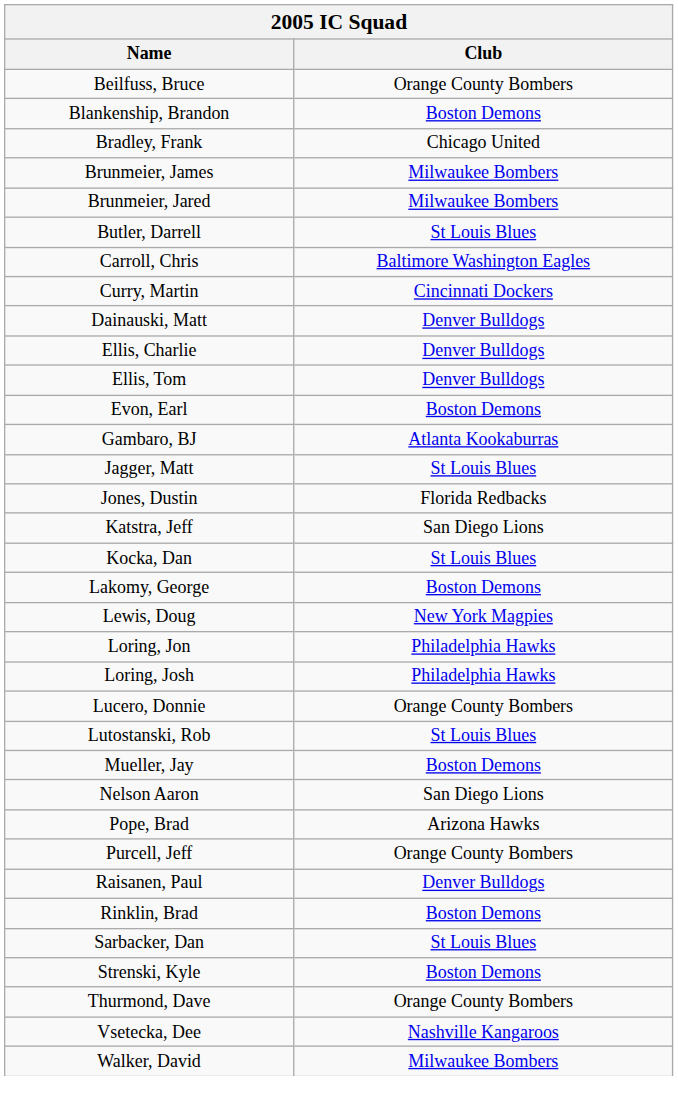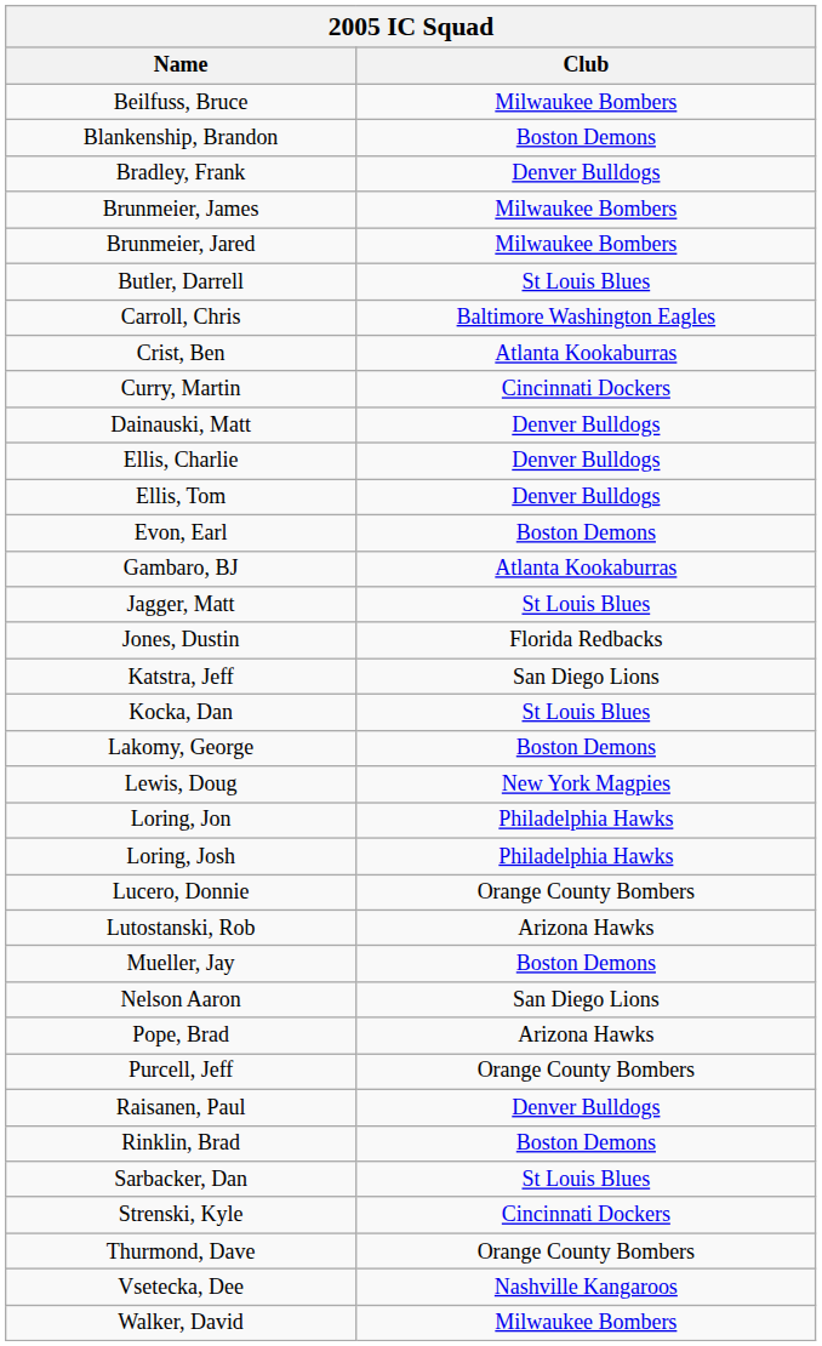Beilfuss, Bruce | Club: Orange County Bombers -> Milwaukee Bombers
Bradley, Frank | Club: Chicago United -> Denver Bulldogs
+ row: Crist, Ben | Atlanta Kookaburras
Lutostanski, Rob | Club: St Louis Blues -> Arizona Hawks
Strenski, Kyle | Club: Boston Demons -> Cincinnati Dockers
